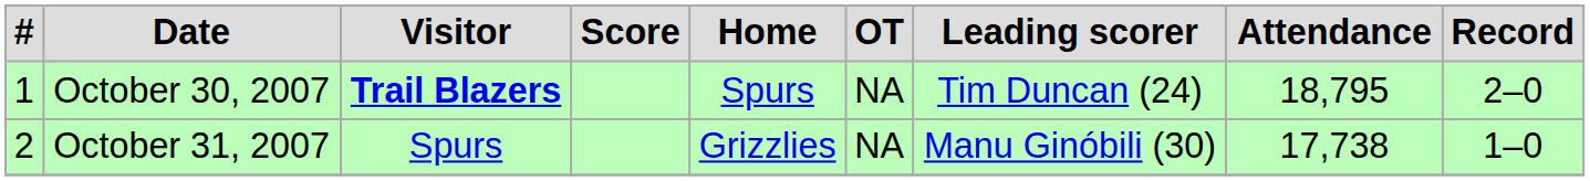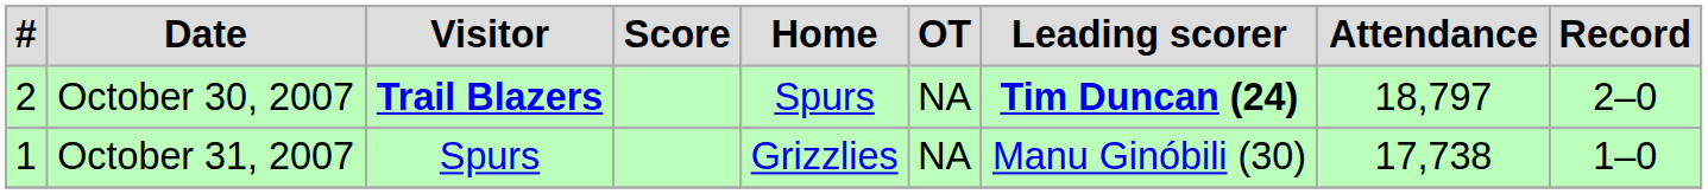October 30, 2007 | #: 1 -> 2
October 30, 2007 | Leading scorer: normal -> bold
October 30, 2007 | Attendance: 18,795 -> 18,797
October 31, 2007 | #: 2 -> 1
